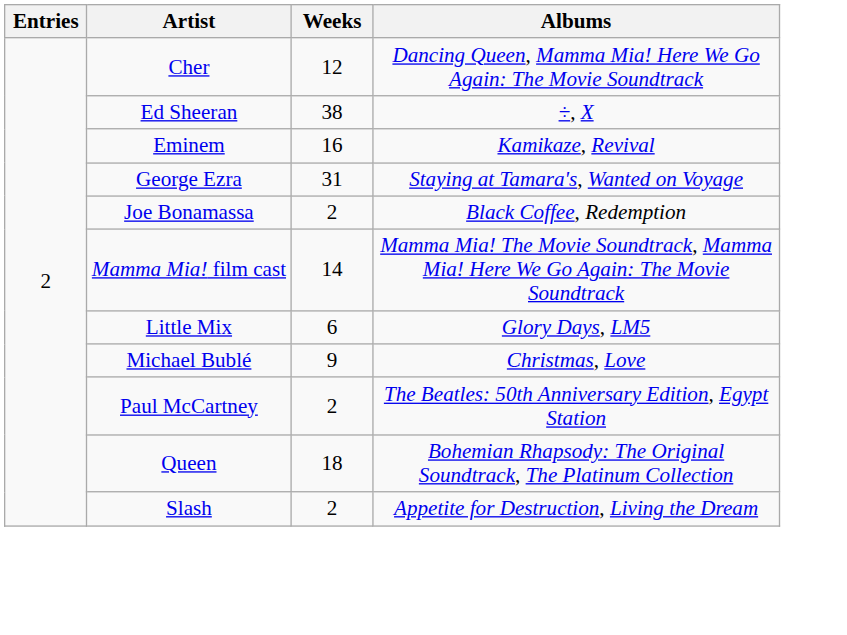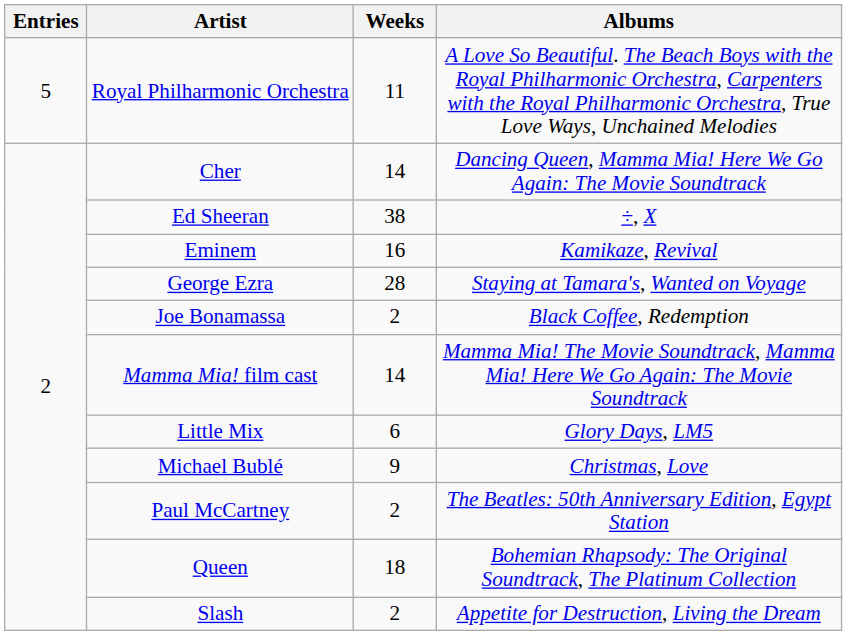+ row: 5 | Royal Philharmonic Orchestra | 11 | A Love So Beautiful. The Beach Boys with the Royal Philharmonic Orchestra, Carpenters with the Royal Philharmonic Orchestra, True Love Ways, Unchained Melodies
Cher | Weeks: 12 -> 14
George Ezra | Weeks: 31 -> 28
